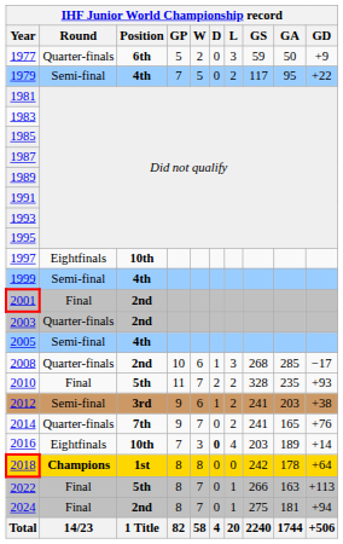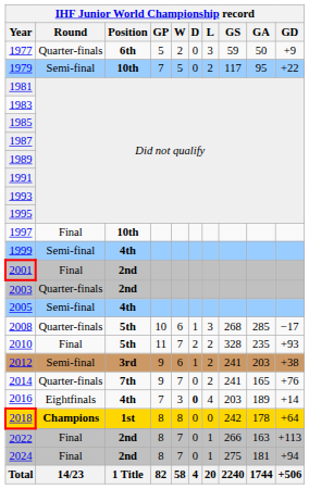1979 | IHF Junior World Championship record / Position: 4th -> 10th
1997 | IHF Junior World Championship record / Round: Eightfinals -> Final
2008 | IHF Junior World Championship record / Position: 2nd -> 5th
2016 | IHF Junior World Championship record / Position: 10th -> 4th
2022 | IHF Junior World Championship record / Position: 5th -> 2nd
